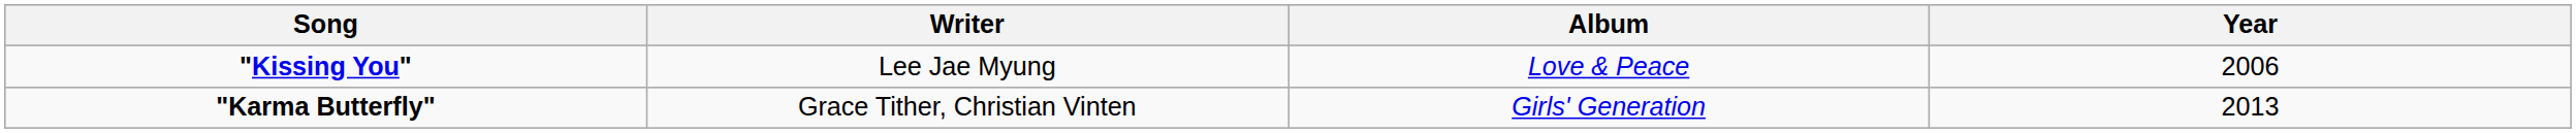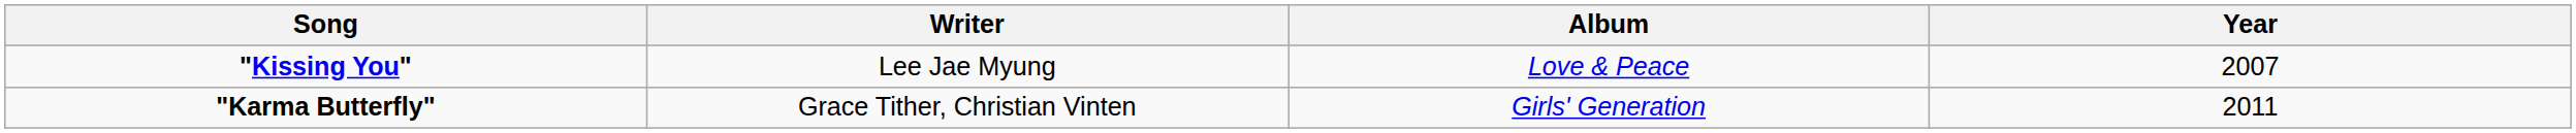"Kissing You" | Year: 2006 -> 2007
"Karma Butterfly" | Year: 2013 -> 2011
